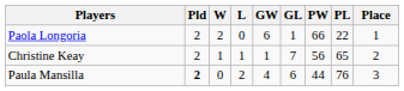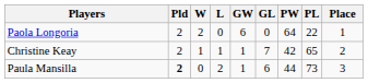Paola Longoria | GL: 1 -> 0
Paola Longoria | PW: 66 -> 64
Christine Keay | PW: 56 -> 42
Paula Mansilla | GW: 4 -> 1
Paula Mansilla | PL: 76 -> 73
